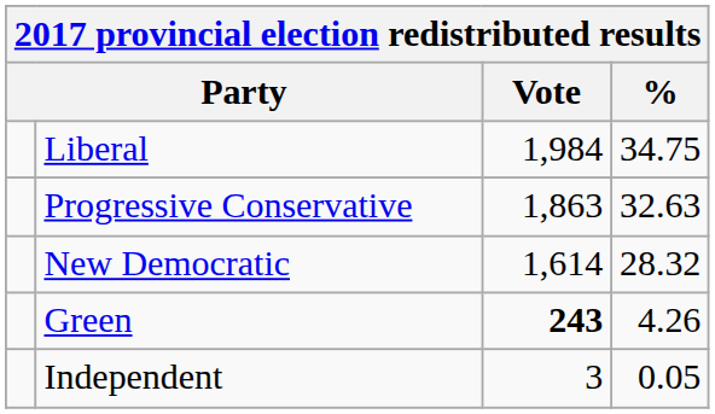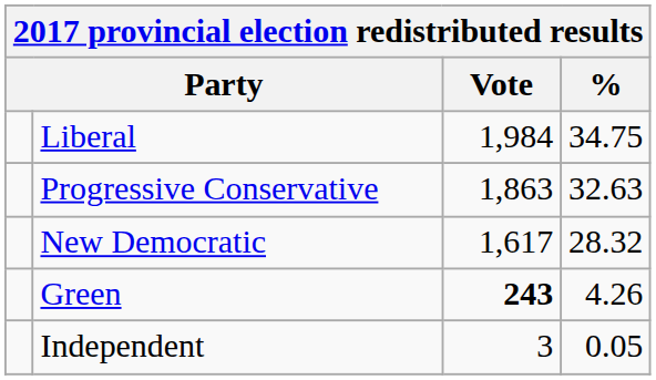New Democratic | Vote: 1,614 -> 1,617
